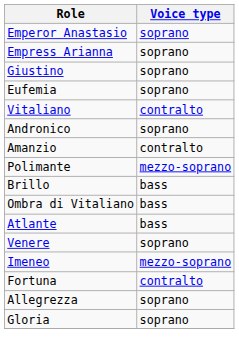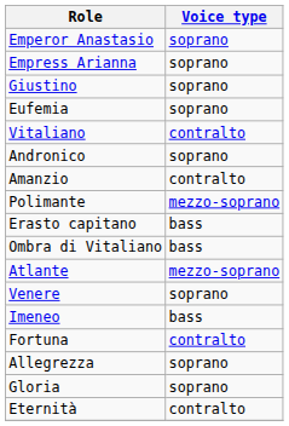+ row: Erasto capitano | bass
- row: Brillo | bass
Atlante | Voice type: bass -> mezzo-soprano
Imeneo | Voice type: mezzo-soprano -> bass
+ row: Eternità | contralto
